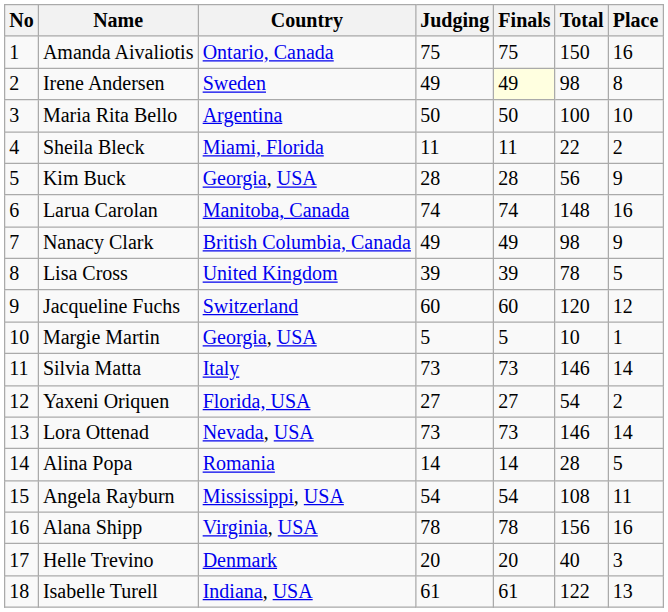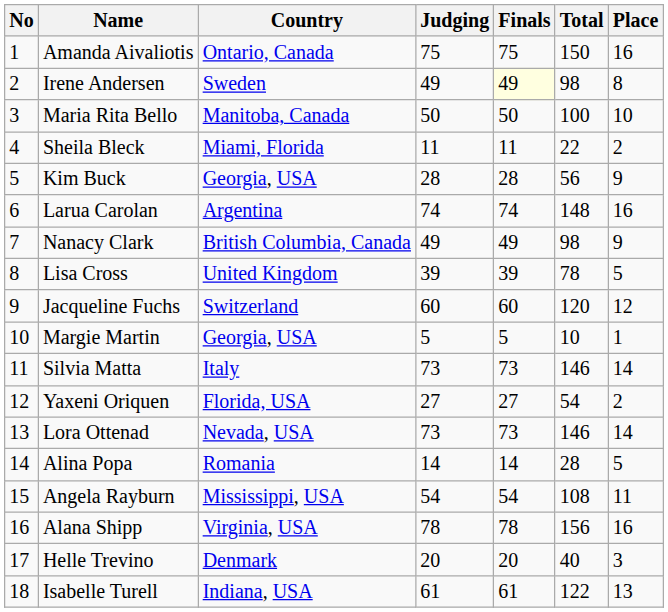Maria Rita Bello | Country: Argentina -> Manitoba, Canada
Larua Carolan | Country: Manitoba, Canada -> Argentina
